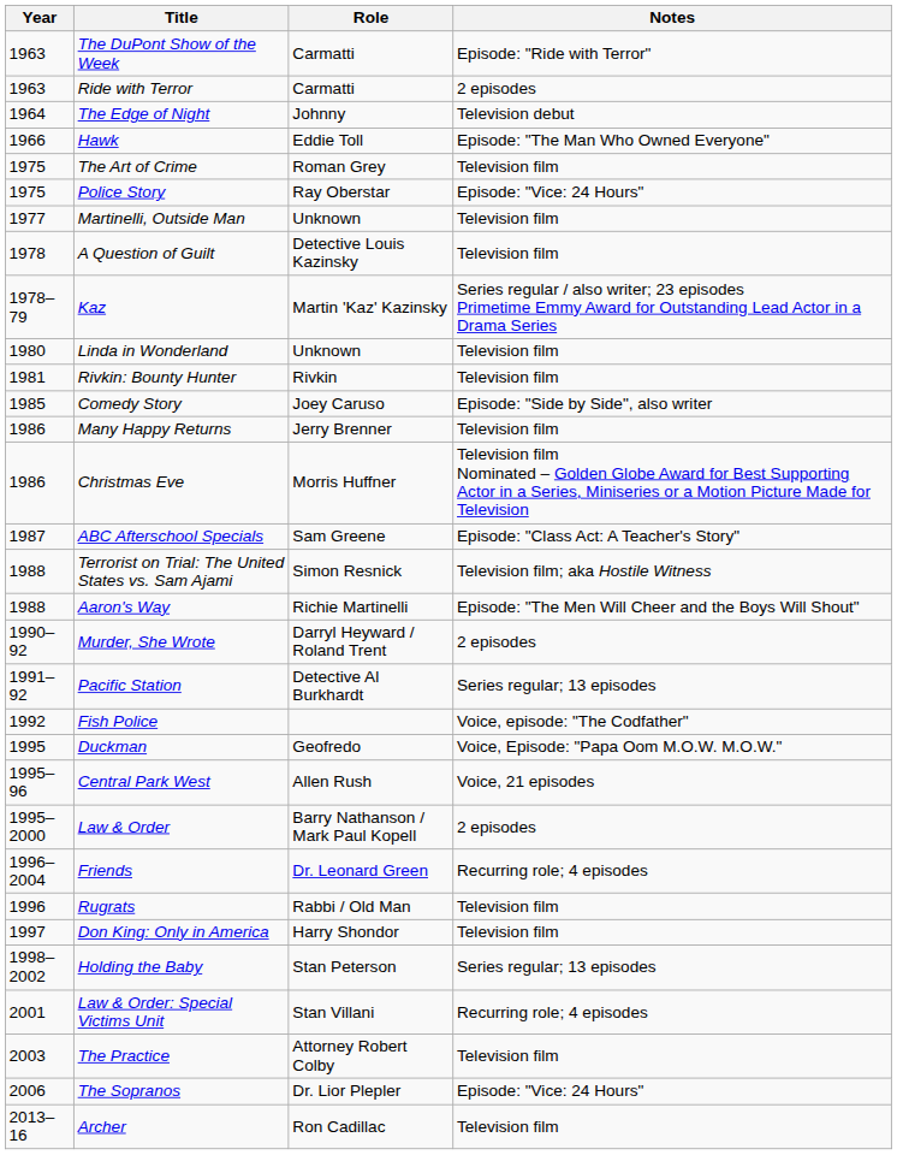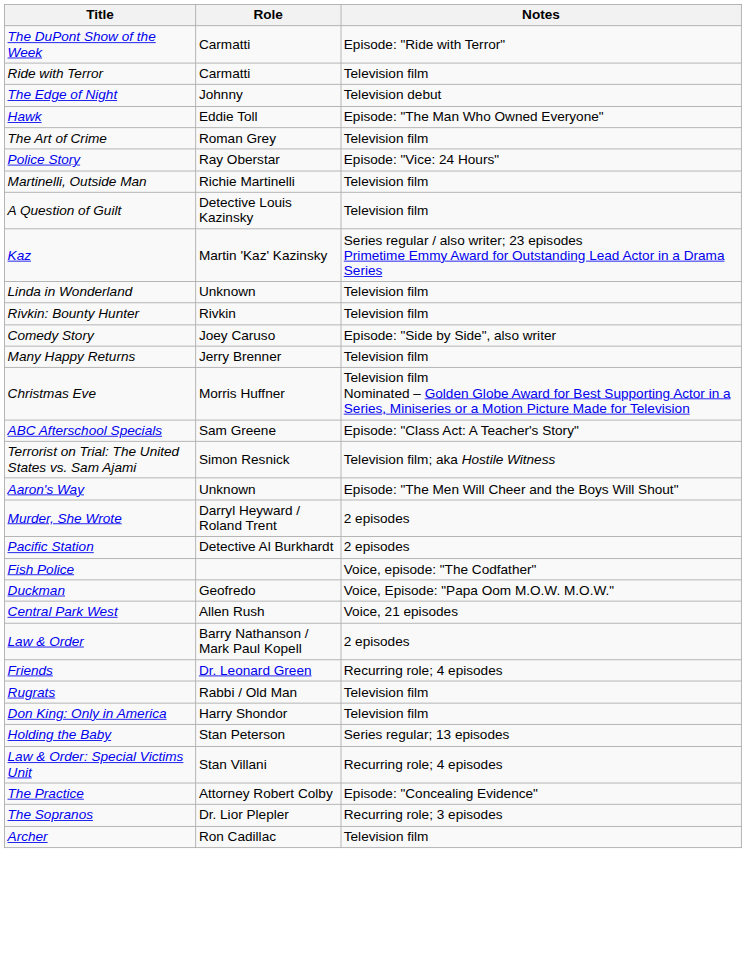- column: Year | 1963 | 1963 | 1964 | 1966 | 1975 | 1975 | 1977 | 1978 | 1978–79 | 1980 | 1981 | 1985 | 1986 | 1986 | 1987 | 1988 | 1988 | 1990–92 | 1991–92 | 1992 | 1995 | 1995–96 | 1995–2000 | 1996–2004 | 1996 | 1997 | 1998–2002 | 2001 | 2003 | 2006 | 2013–16
Ride with Terror | Notes: 2 episodes -> Television film
Martinelli, Outside Man | Role: Unknown -> Richie Martinelli
Aaron's Way | Role: Richie Martinelli -> Unknown
Pacific Station | Notes: Series regular; 13 episodes -> 2 episodes
The Practice | Notes: Television film -> Episode: "Concealing Evidence"
The Sopranos | Notes: Episode: "Vice: 24 Hours" -> Recurring role; 3 episodes
